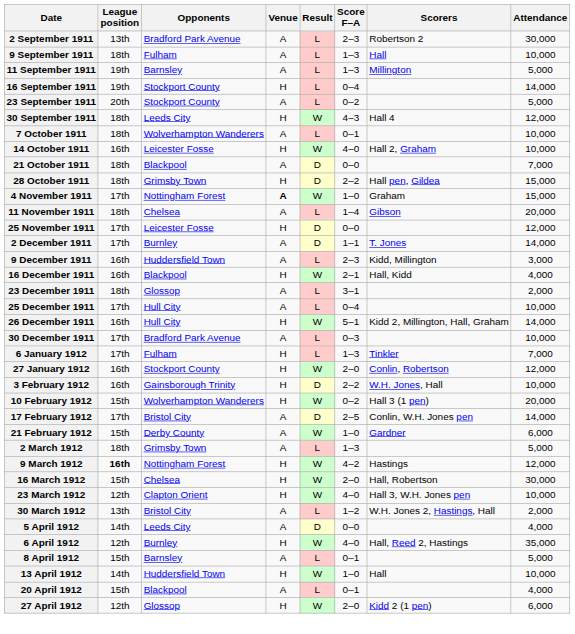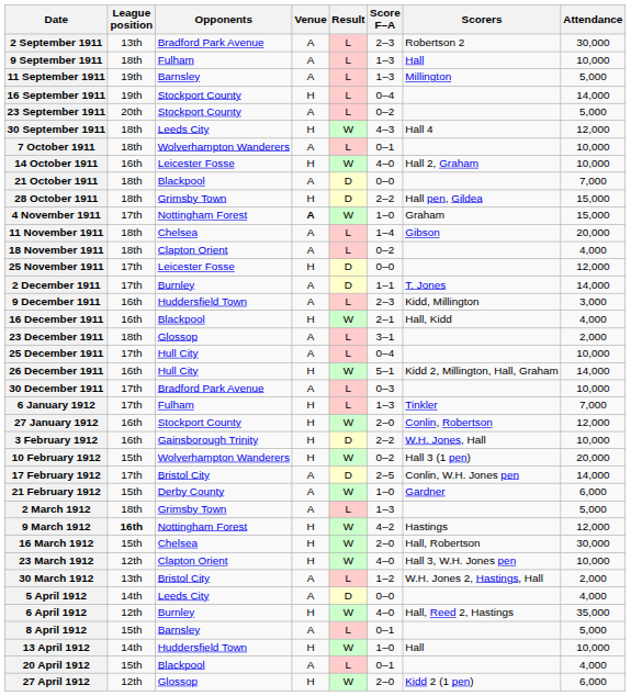+ row: 18 November 1911 | 18th | Clapton Orient | A | L | 0–2 | 4,000
